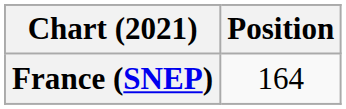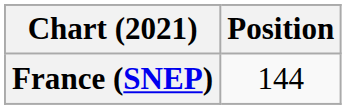France (SNEP) | Position: 164 -> 144
